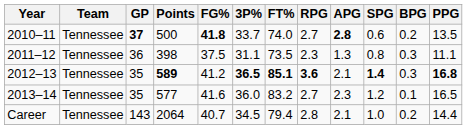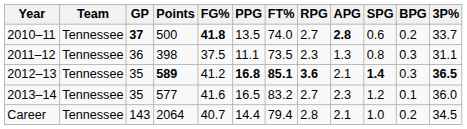columns swapped: 3P% <-> PPG
